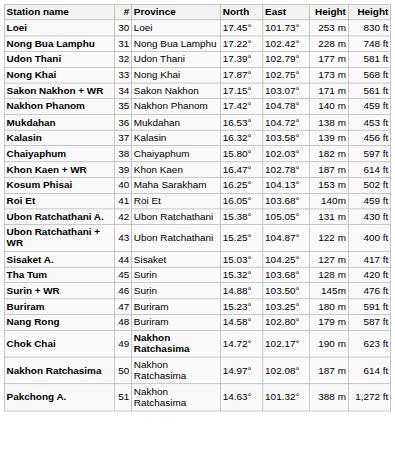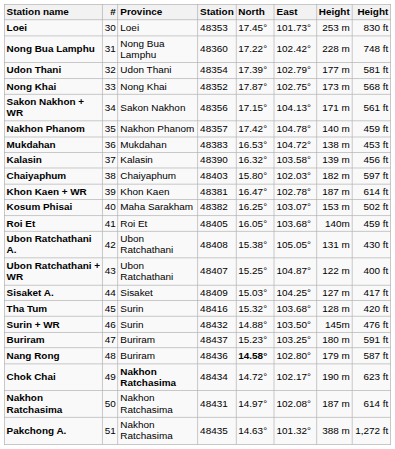+ column: Station | 48353 | 48360 | 48354 | 48352 | 48356 | 48357 | 48383 | 48390 | 48403 | 48381 | 48382 | 48405 | 48408 | 48407 | 48409 | 48416 | 48432 | 48437 | 48436 | 48434 | 48431 | 48435
Sakon Nakhon + WR | East: 103.07° -> 104.13°
Kosum Phisai | East: 104.13° -> 103.07°
Nang Rong | North: normal -> bold
